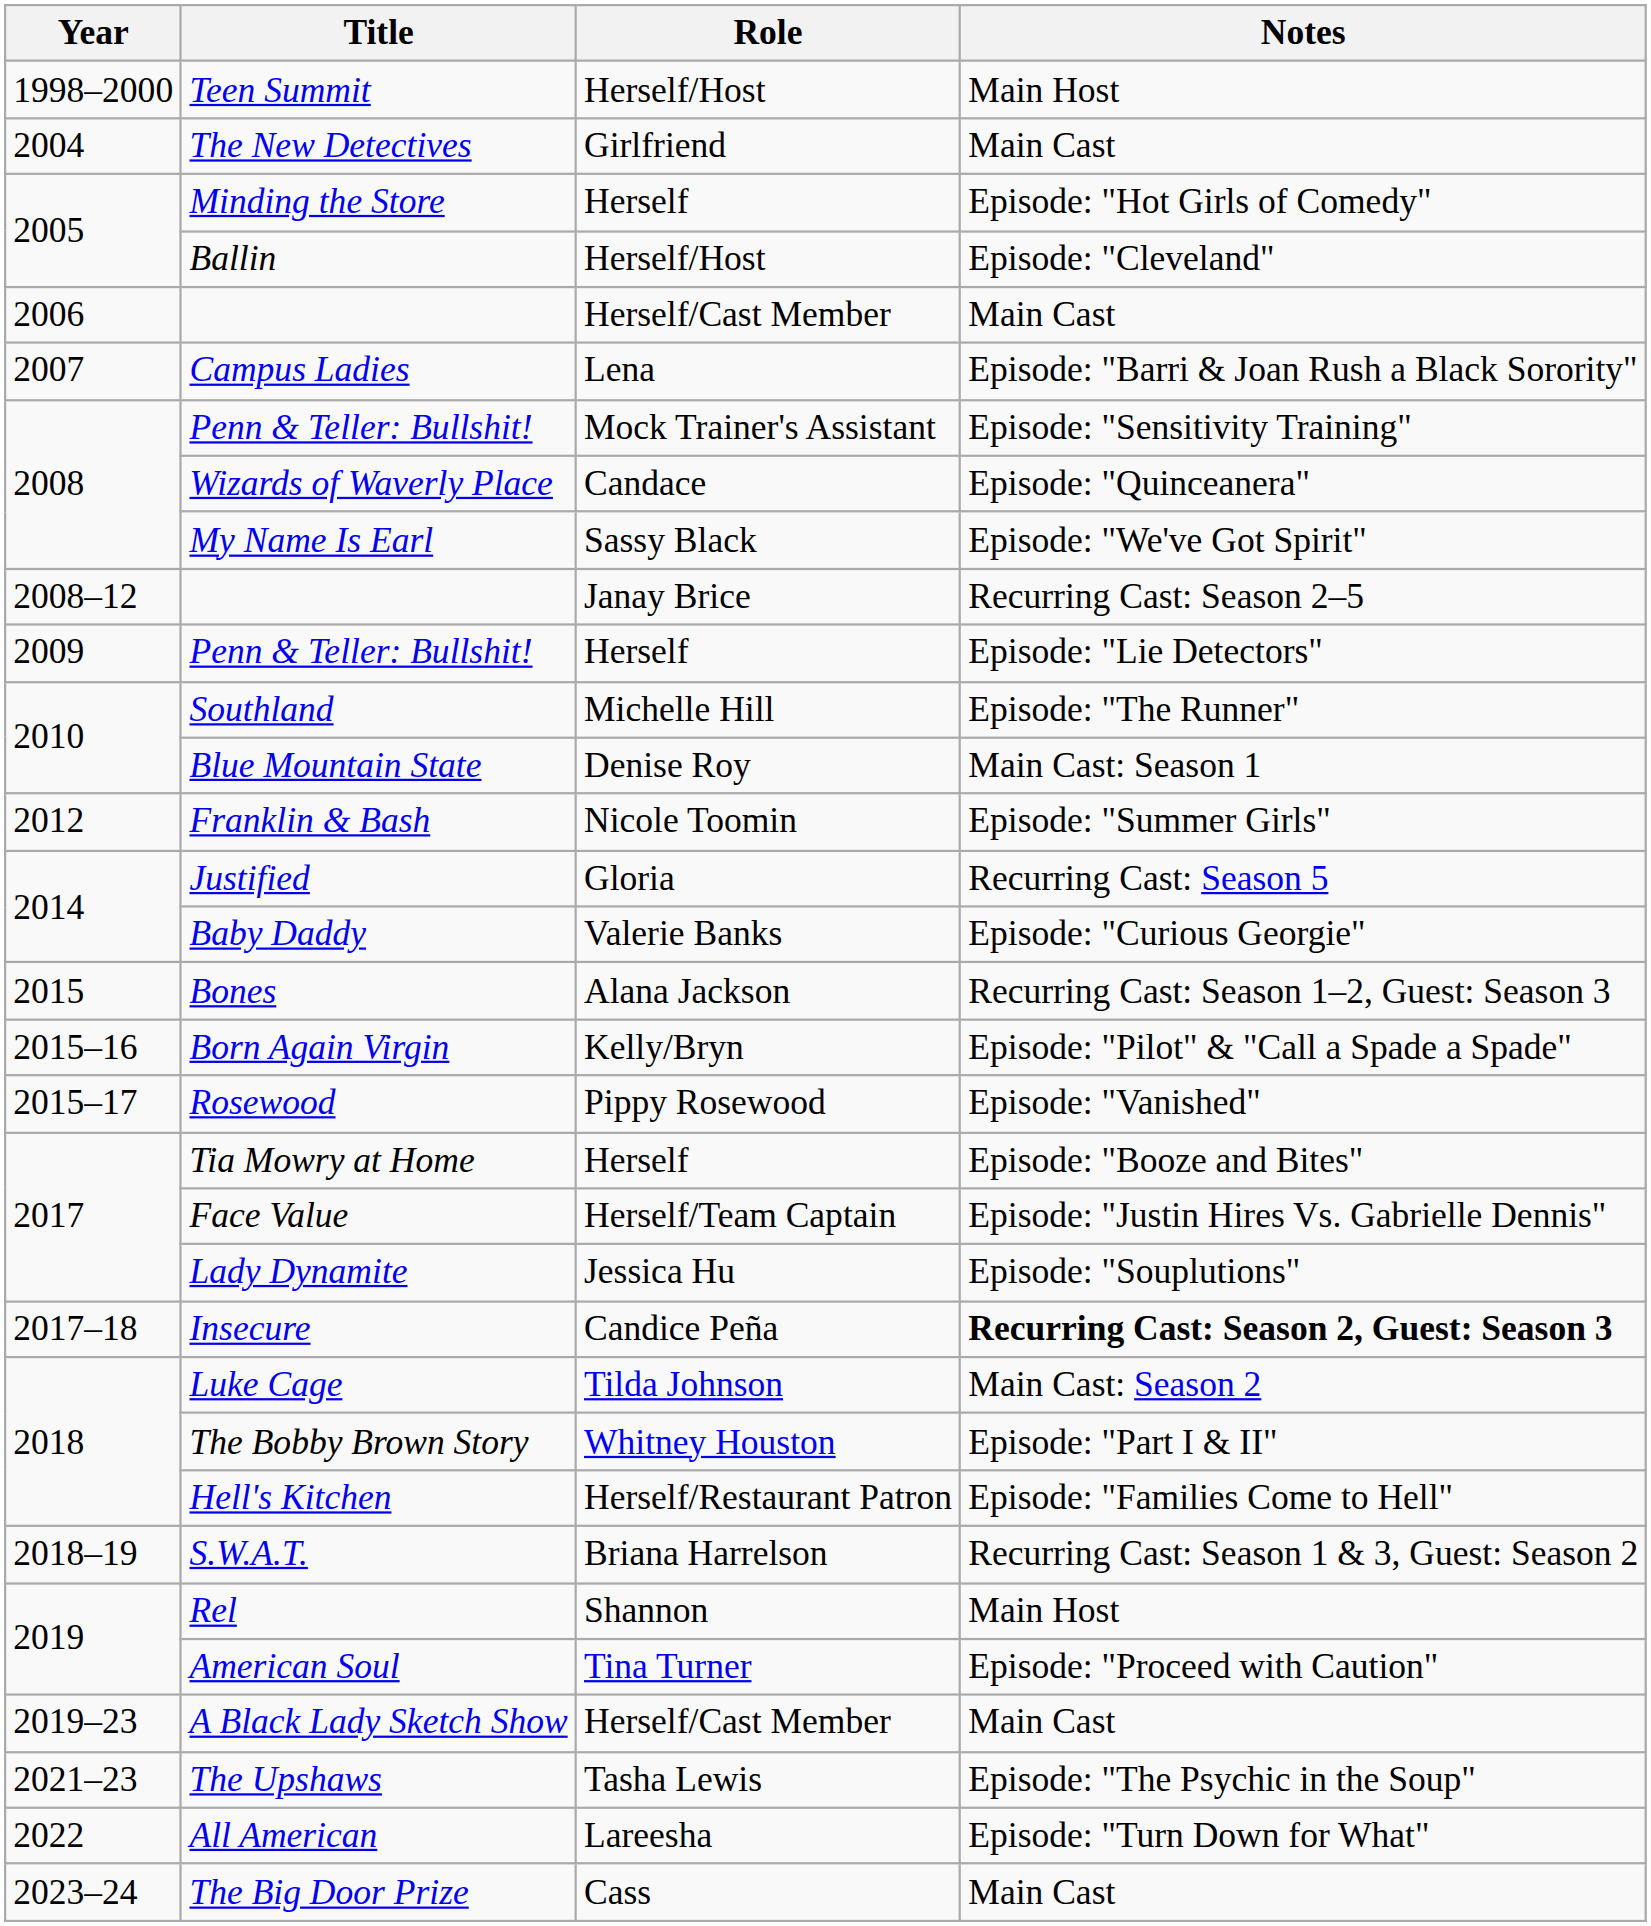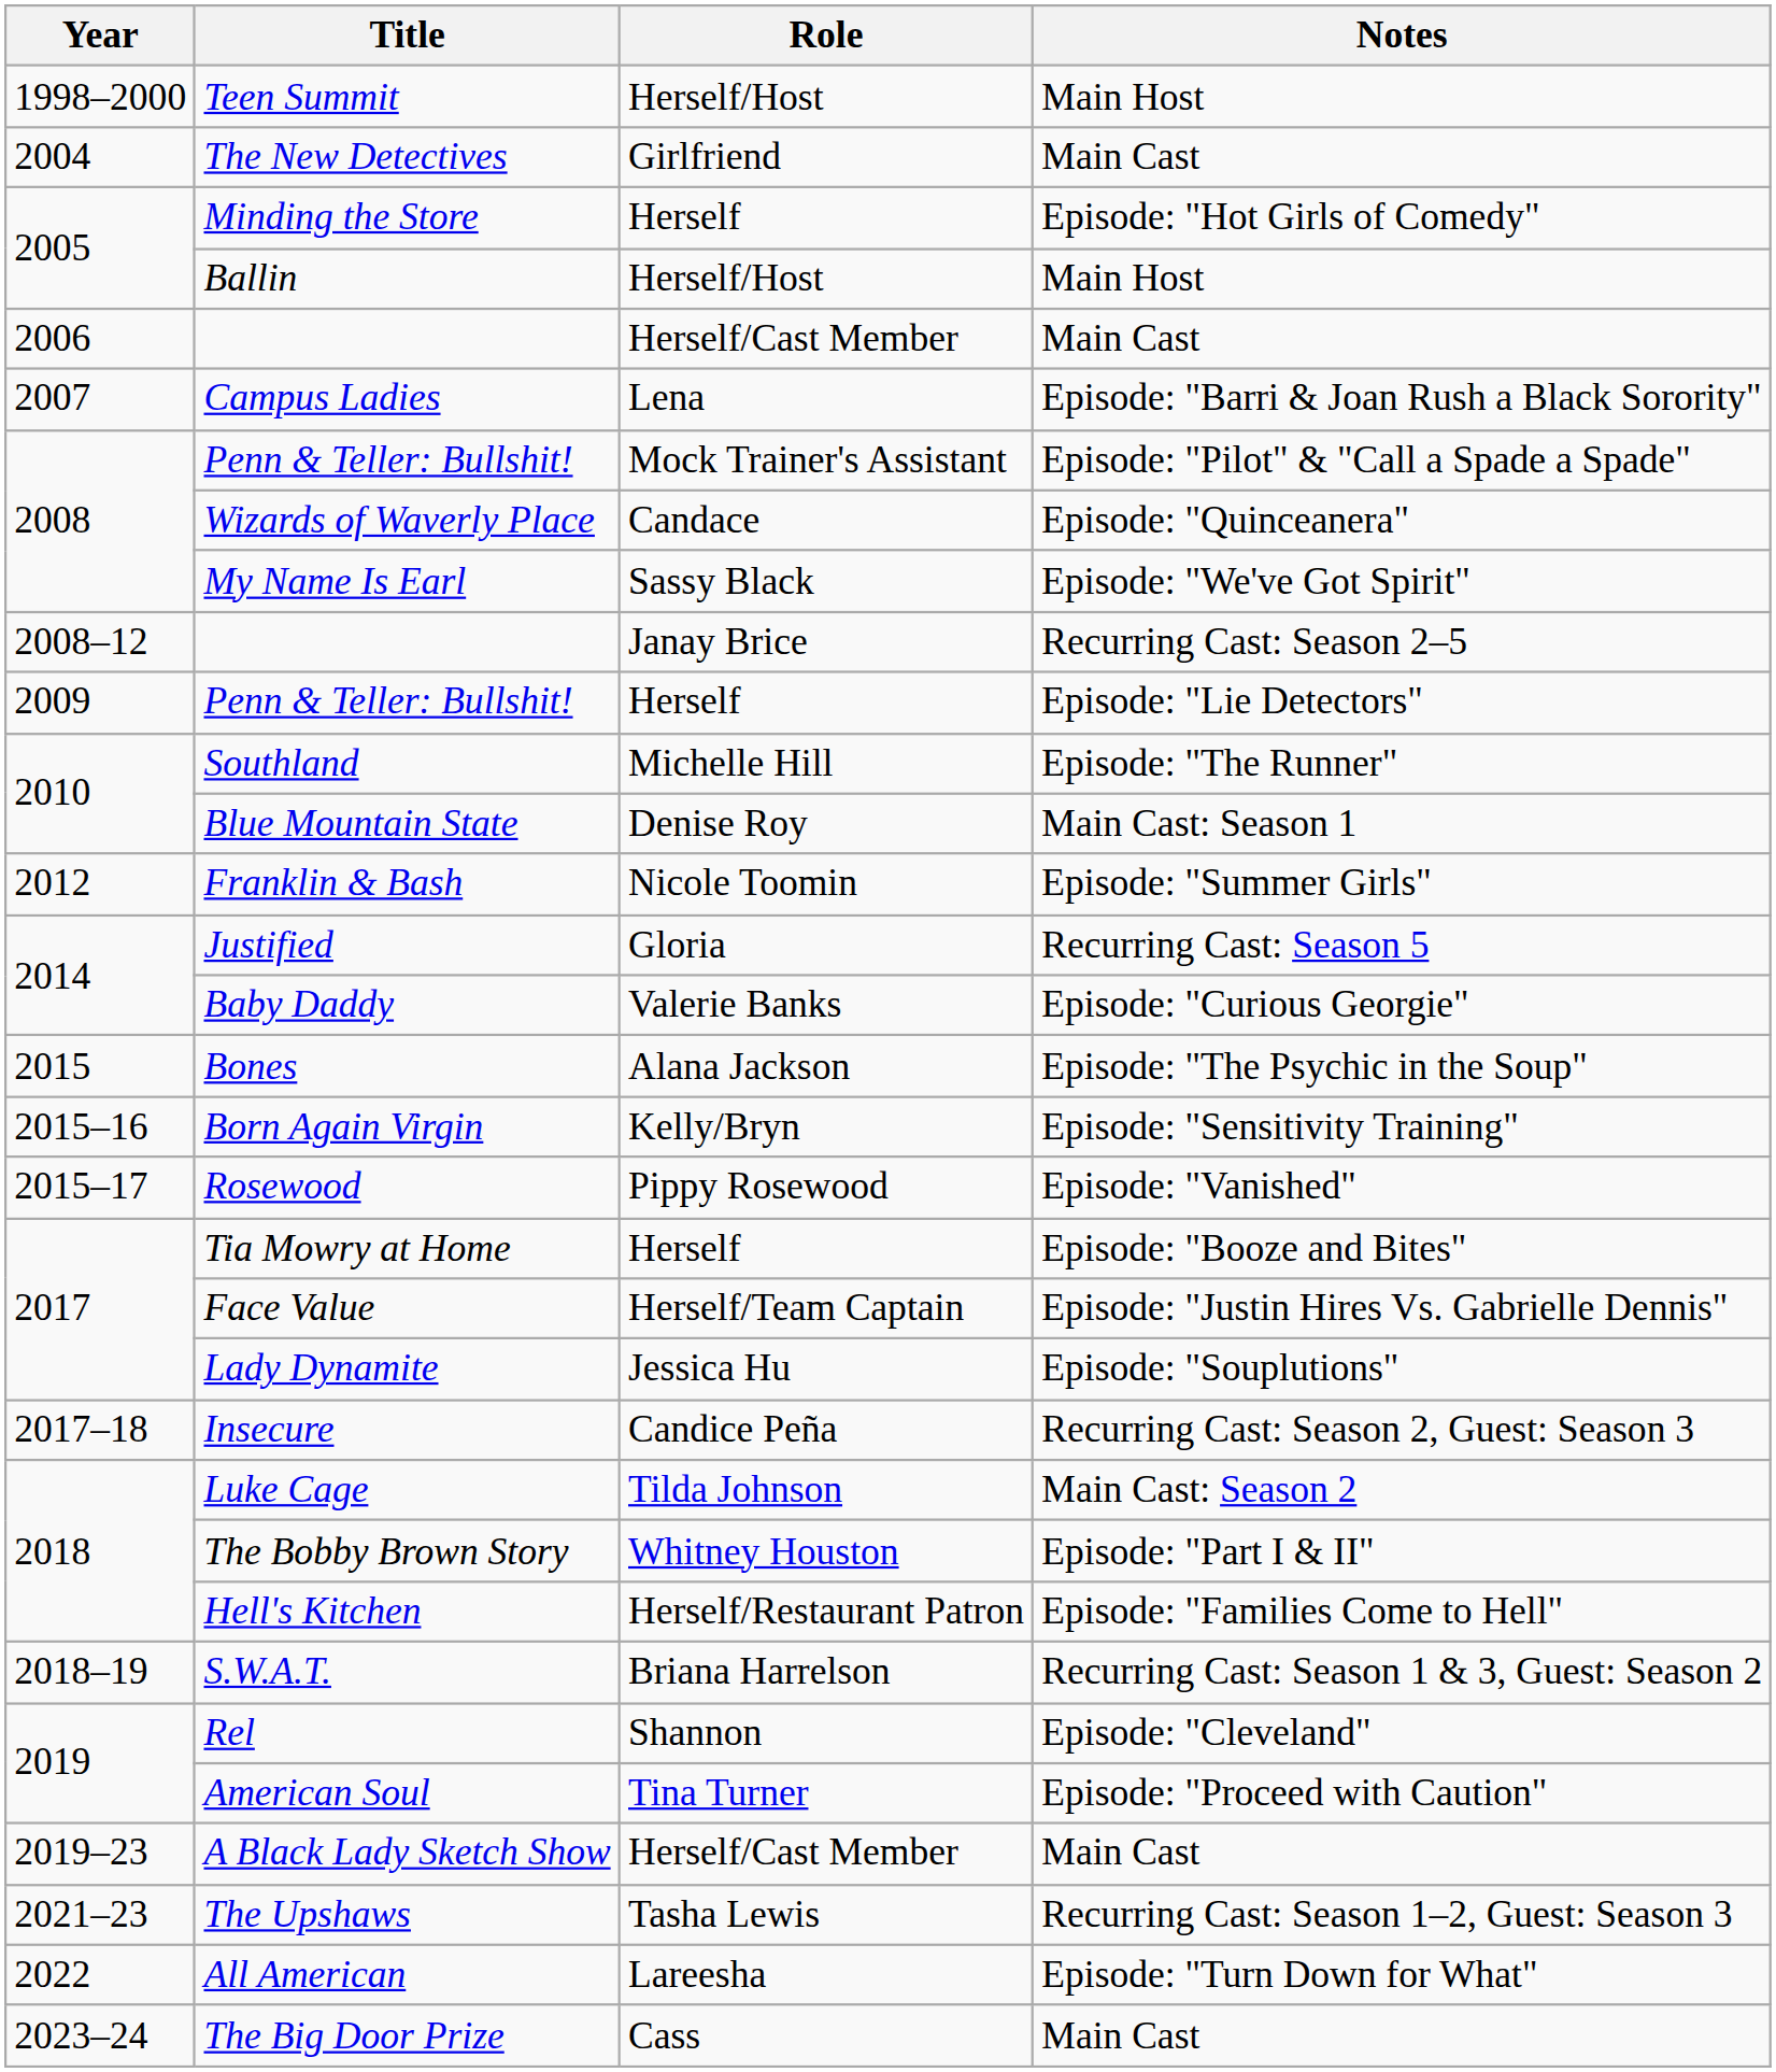Ballin | Notes: Episode: "Cleveland" -> Main Host
Penn & Teller: Bullshit! / Mock Trainer's Assistant | Notes: Episode: "Sensitivity Training" -> Episode: "Pilot" & "Call a Spade a Spade"
Bones | Notes: Recurring Cast: Season 1–2, Guest: Season 3 -> Episode: "The Psychic in the Soup"
Born Again Virgin | Notes: Episode: "Pilot" & "Call a Spade a Spade" -> Episode: "Sensitivity Training"
Insecure | Notes: bold -> normal
Rel | Notes: Main Host -> Episode: "Cleveland"
The Upshaws | Notes: Episode: "The Psychic in the Soup" -> Recurring Cast: Season 1–2, Guest: Season 3
